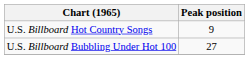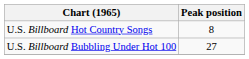U.S. Billboard Hot Country Songs | Peak position: 9 -> 8
